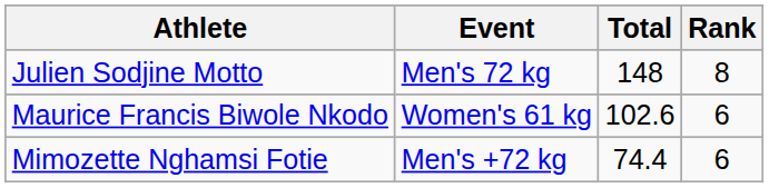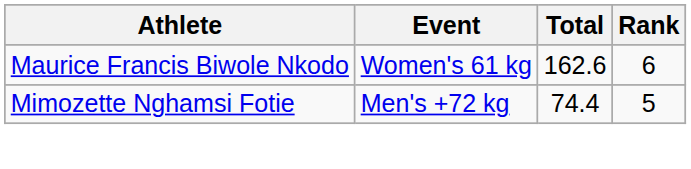- row: Julien Sodjine Motto | Men's 72 kg | 148 | 8
Maurice Francis Biwole Nkodo | Total: 102.6 -> 162.6
Mimozette Nghamsi Fotie | Rank: 6 -> 5
